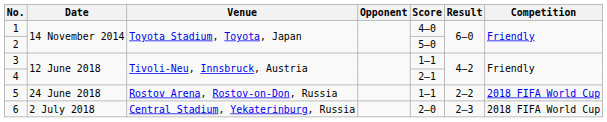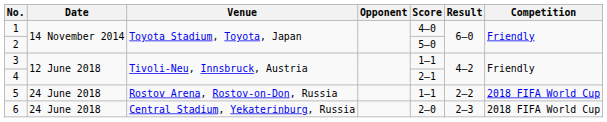6 | Date: 2 July 2018 -> 24 June 2018
